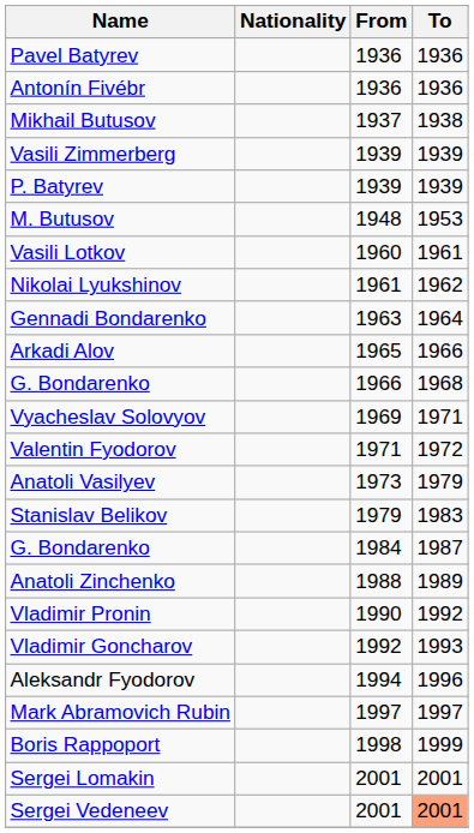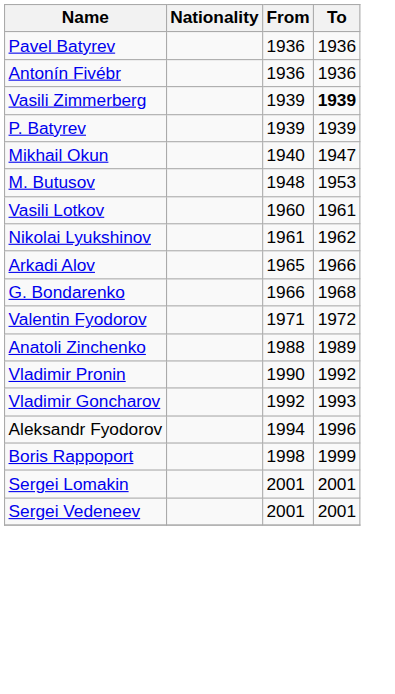- row: Mikhail Butusov | 1937 | 1938
Vasili Zimmerberg | To: normal -> bold
+ row: Mikhail Okun | 1940 | 1947
- row: Gennadi Bondarenko | 1963 | 1964
- row: Vyacheslav Solovyov | 1969 | 1971
- row: Anatoli Vasilyev | 1973 | 1979
- row: Stanislav Belikov | 1979 | 1983
- row: G. Bondarenko | 1984 | 1987
- row: Mark Abramovich Rubin | 1997 | 1997
Sergei Vedeneev | To: lightsalmon background -> no background
